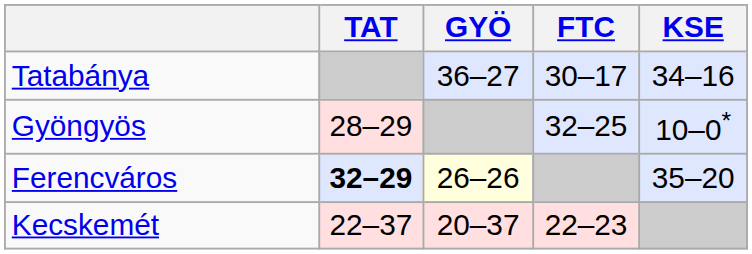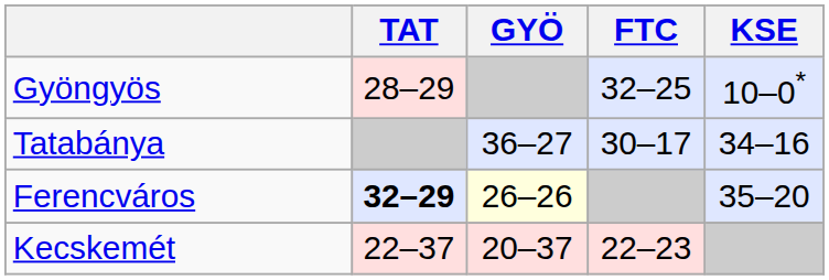rows swapped: Tatabánya <-> Gyöngyös
